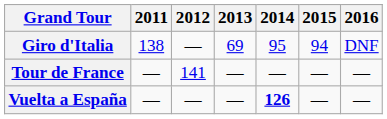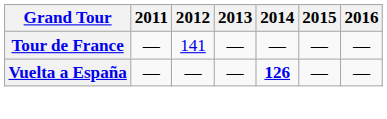- row: Giro d'Italia | 138 | — | 69 | 95 | 94 | DNF
